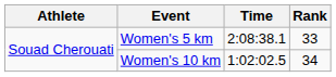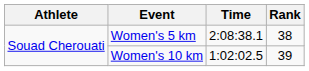Women's 5 km | Rank: 33 -> 38
Women's 10 km | Rank: 34 -> 39
